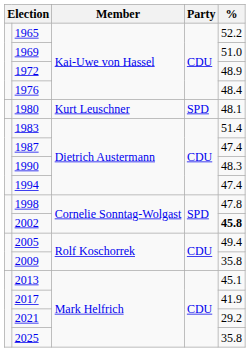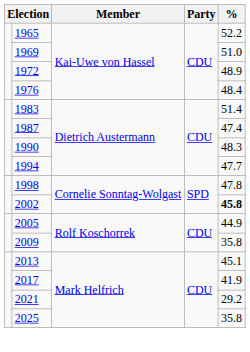- row: 1980 | Kurt Leuschner | SPD | 48.1
1994 | %: 47.4 -> 47.7
2005 | %: 49.4 -> 44.9
